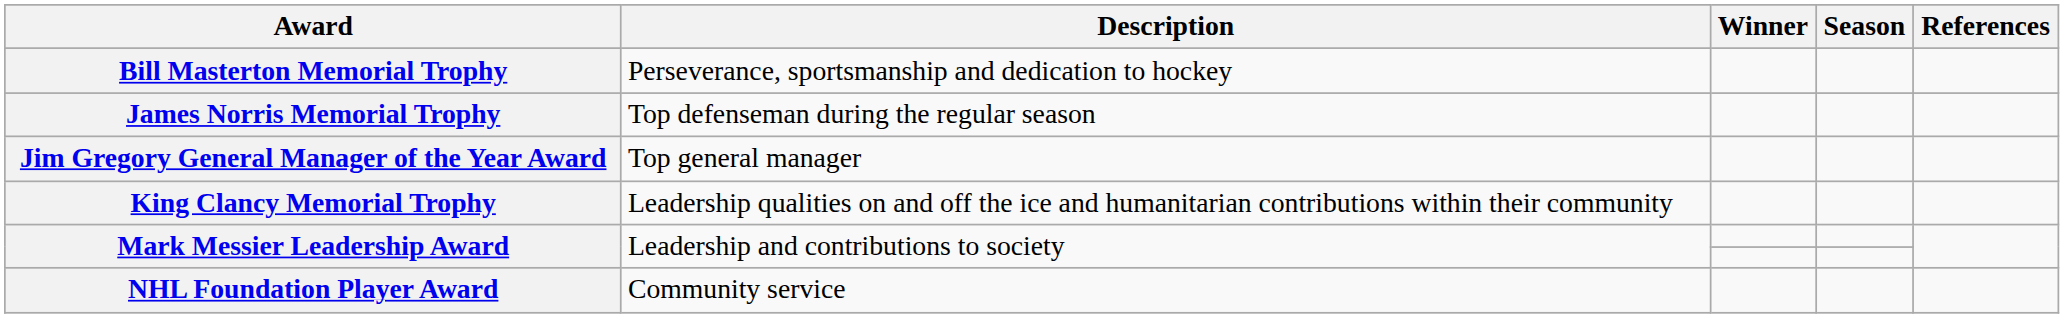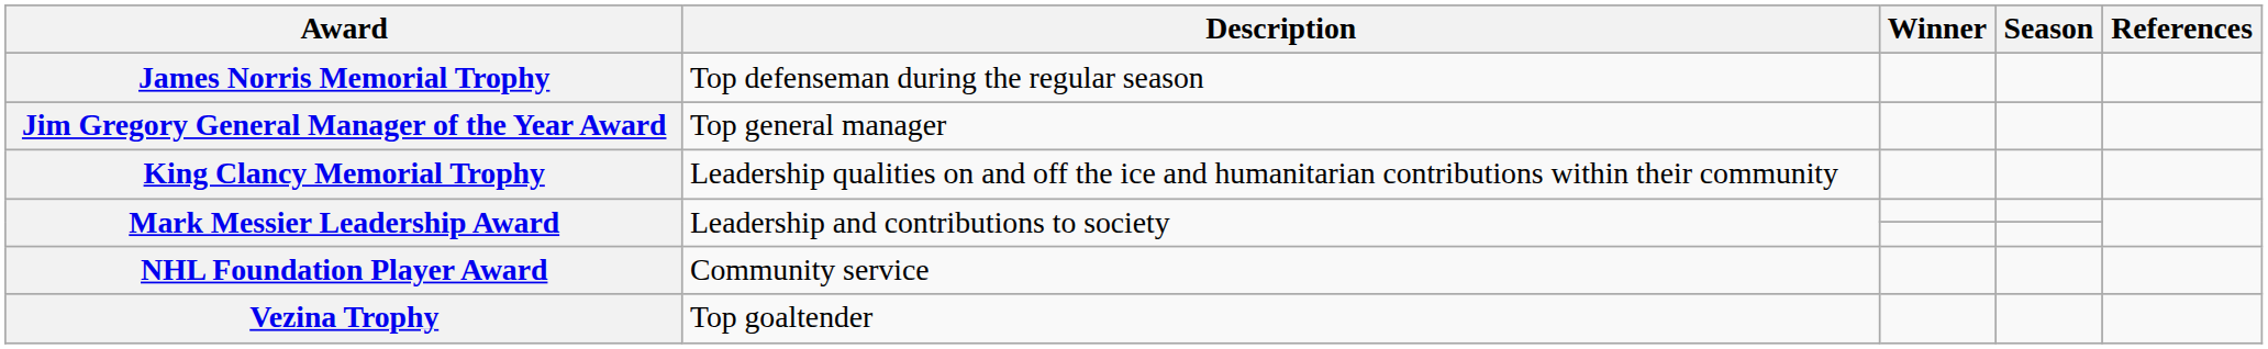- row: Bill Masterton Memorial Trophy | Perseverance, sportsmanship and dedication to hockey
+ row: Vezina Trophy | Top goaltender
